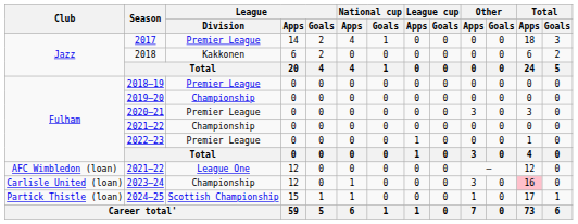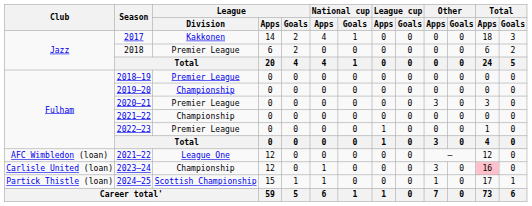2017 | League / Division: Premier League -> Kakkonen
2018 | League / Division: Kakkonen -> Premier League
